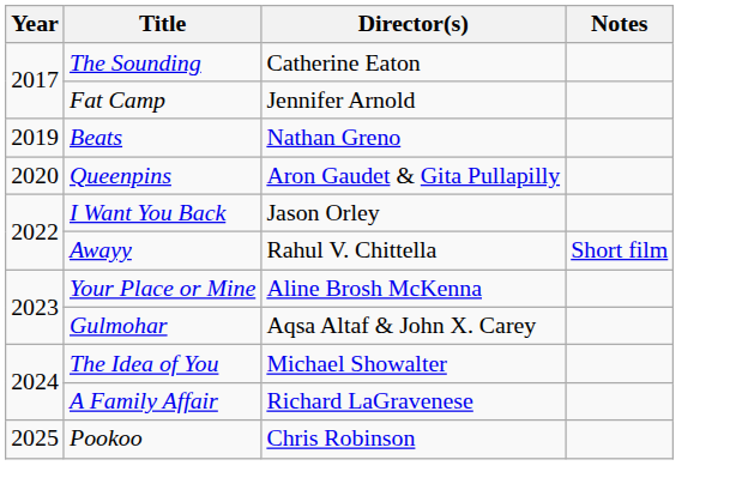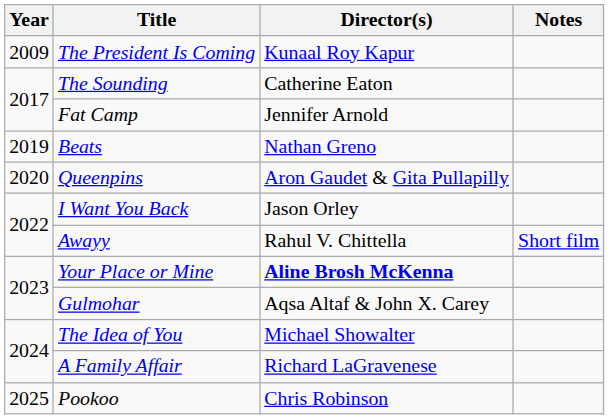+ row: 2009 | The President Is Coming | Kunaal Roy Kapur
Your Place or Mine | Director(s): normal -> bold
